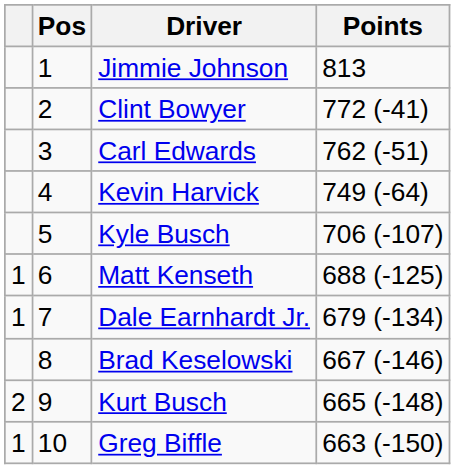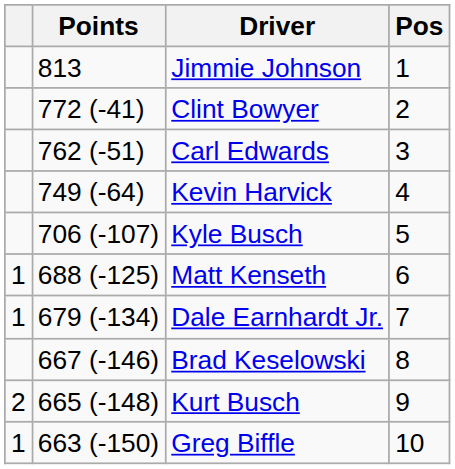columns swapped: Pos <-> Points
